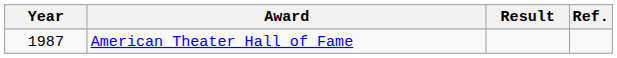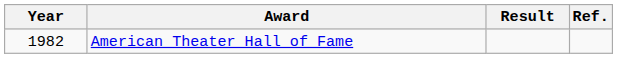American Theater Hall of Fame | Year: 1987 -> 1982
